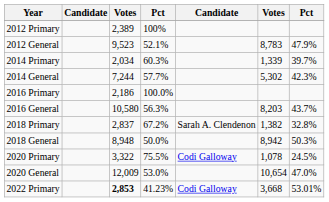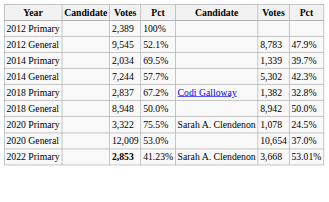2012 General | column 3: 9,523 -> 9,545
2014 Primary | column 4: 60.3% -> 69.5%
- row: 2016 Primary | 2,186 | 100.0%
- row: 2016 General | 10,580 | 56.3% | 8,203 | 43.7%
2018 Primary | column 5: Sarah A. Clendenon -> Codi Galloway
2018 General | column 7: 50.3% -> 50.0%
2020 Primary | column 5: Codi Galloway -> Sarah A. Clendenon
2020 General | column 7: 47.0% -> 37.0%
2022 Primary | column 5: Codi Galloway -> Sarah A. Clendenon
